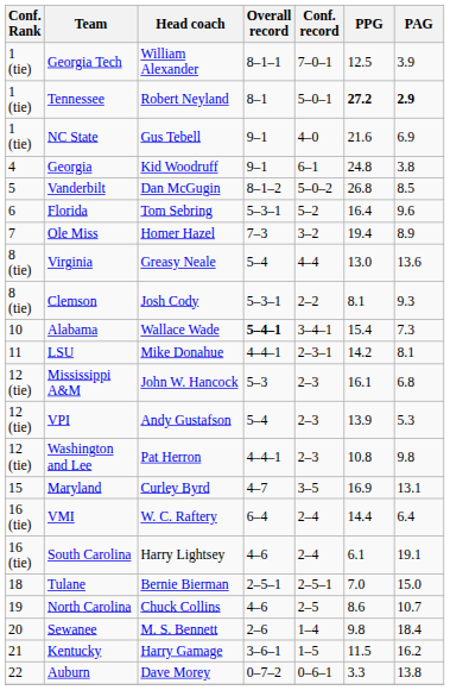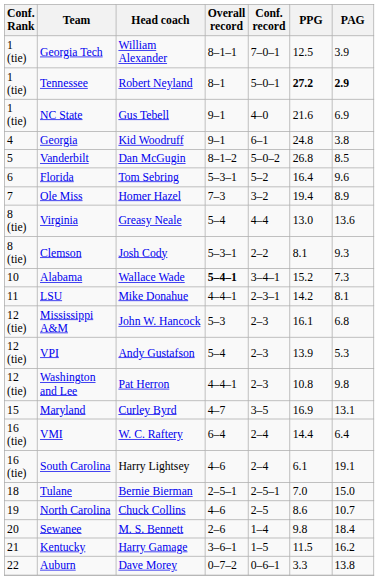Alabama | PPG: 15.4 -> 15.2
